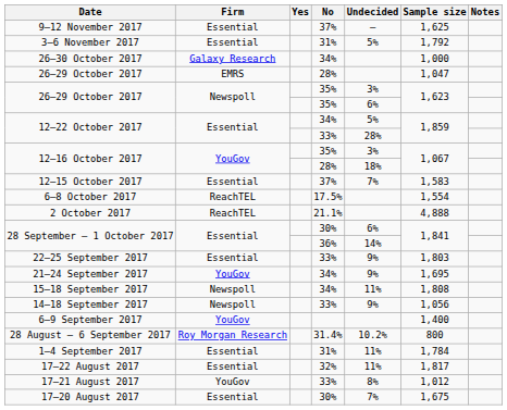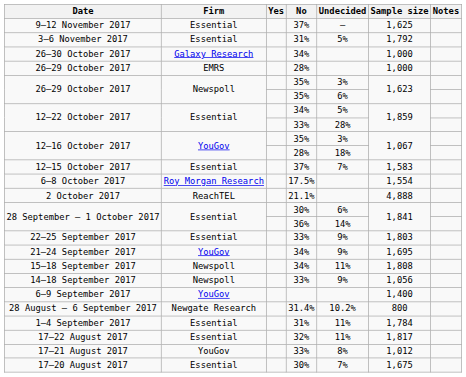26–29 October 2017 / 28% | Sample size: 1,047 -> 1,000
6–8 October 2017 | Firm: ReachTEL -> Roy Morgan Research
28 August – 6 September 2017 | Firm: Roy Morgan Research -> Newgate Research
